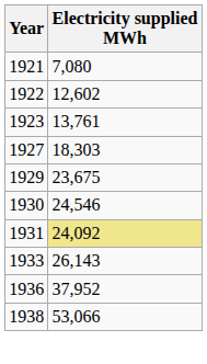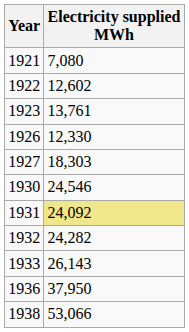+ row: 1926 | 12,330
- row: 1929 | 23,675
+ row: 1932 | 24,282
1936 | Electricity supplied MWh: 37,952 -> 37,950
